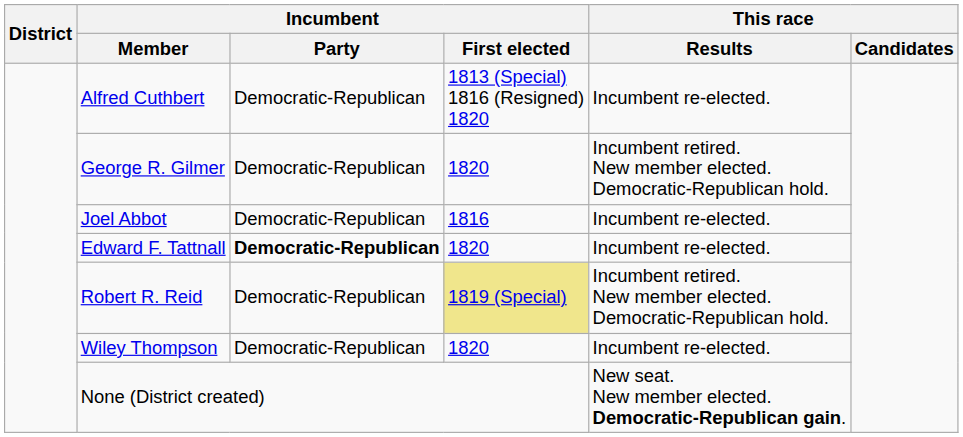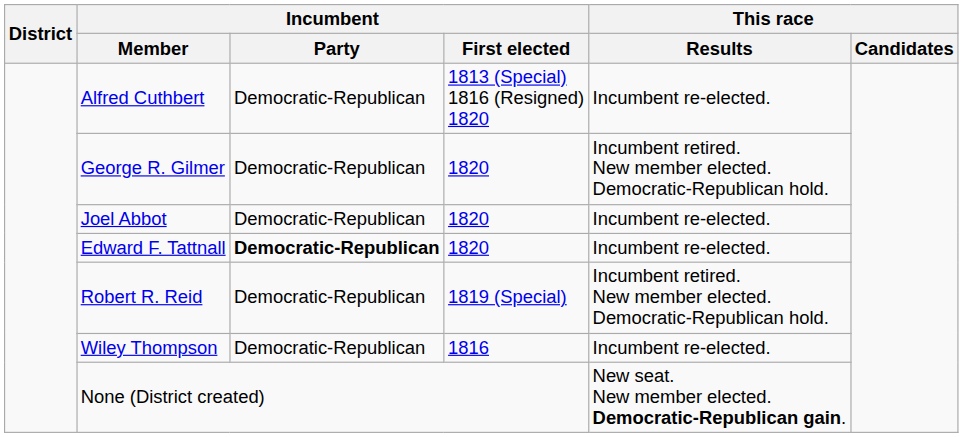Joel Abbot | Incumbent / First elected: 1816 -> 1820
Robert R. Reid | Incumbent / First elected: khaki background -> no background
Wiley Thompson | Incumbent / First elected: 1820 -> 1816
